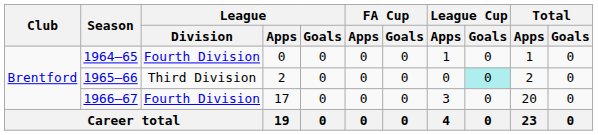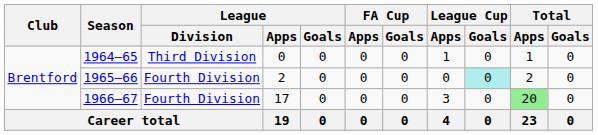1964–65 | League / Division: Fourth Division -> Third Division
1965–66 | League / Division: Third Division -> Fourth Division
1966–67 | Total / Apps: no background -> lightgreen background
